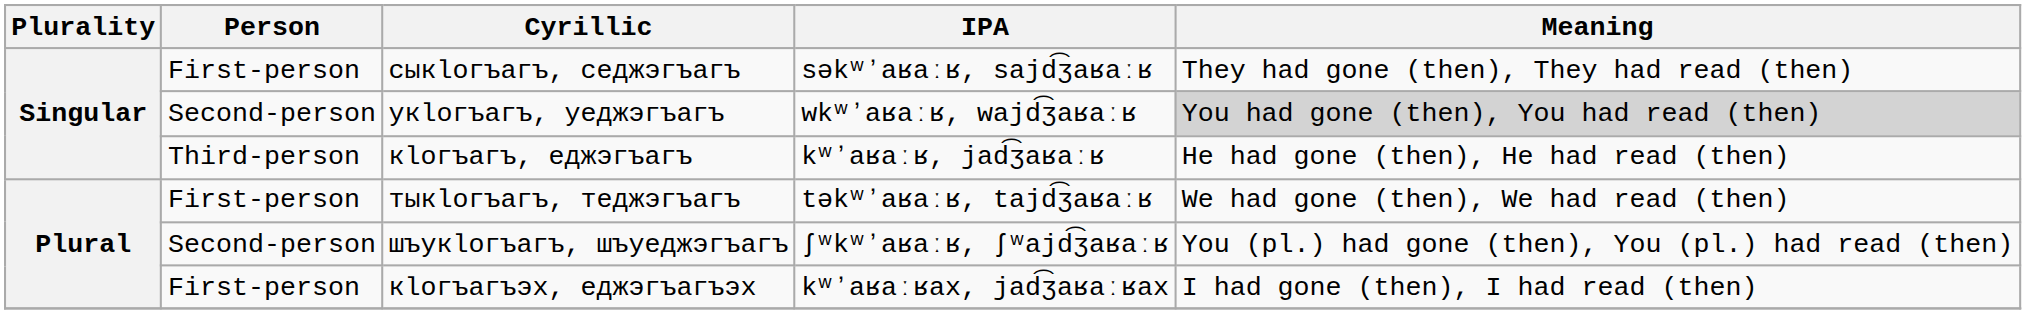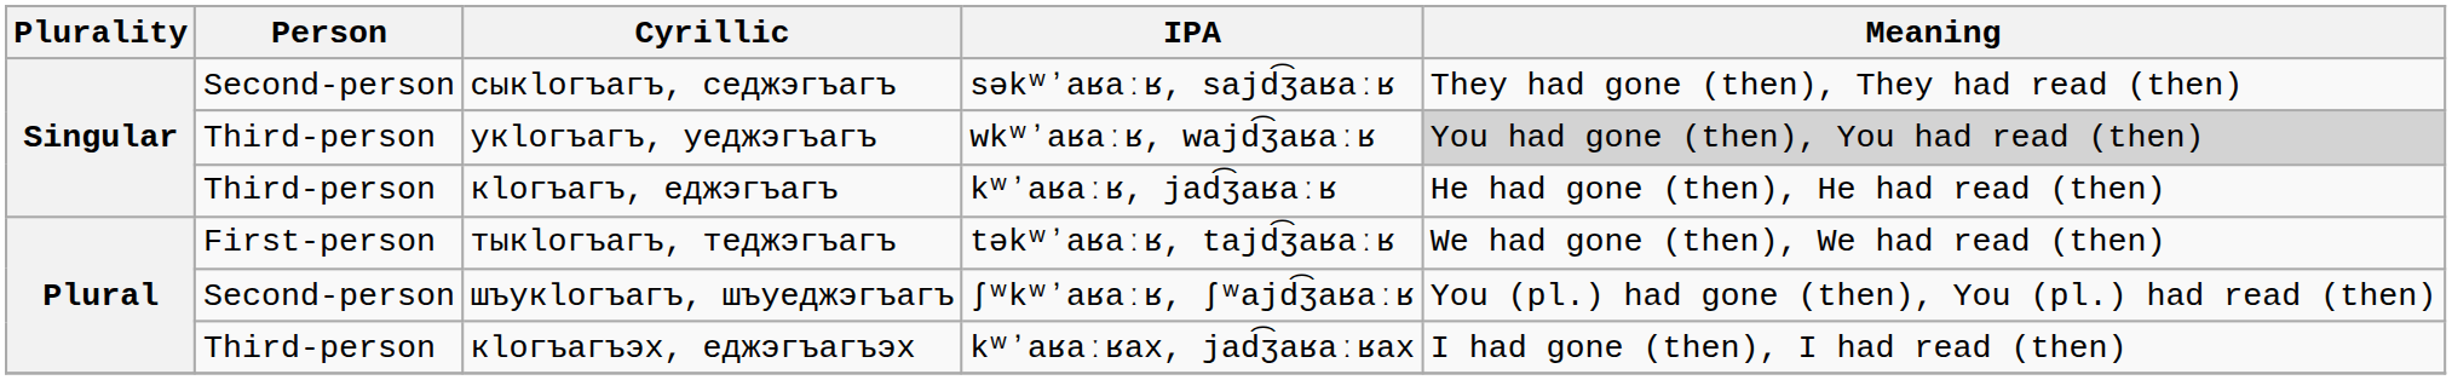сыкӏогъагъ, седжэгъагъ | Person: First-person -> Second-person
укӏогъагъ, уеджэгъагъ | Person: Second-person -> Third-person
кӏогъагъэх, еджэгъагъэх | Person: First-person -> Third-person
